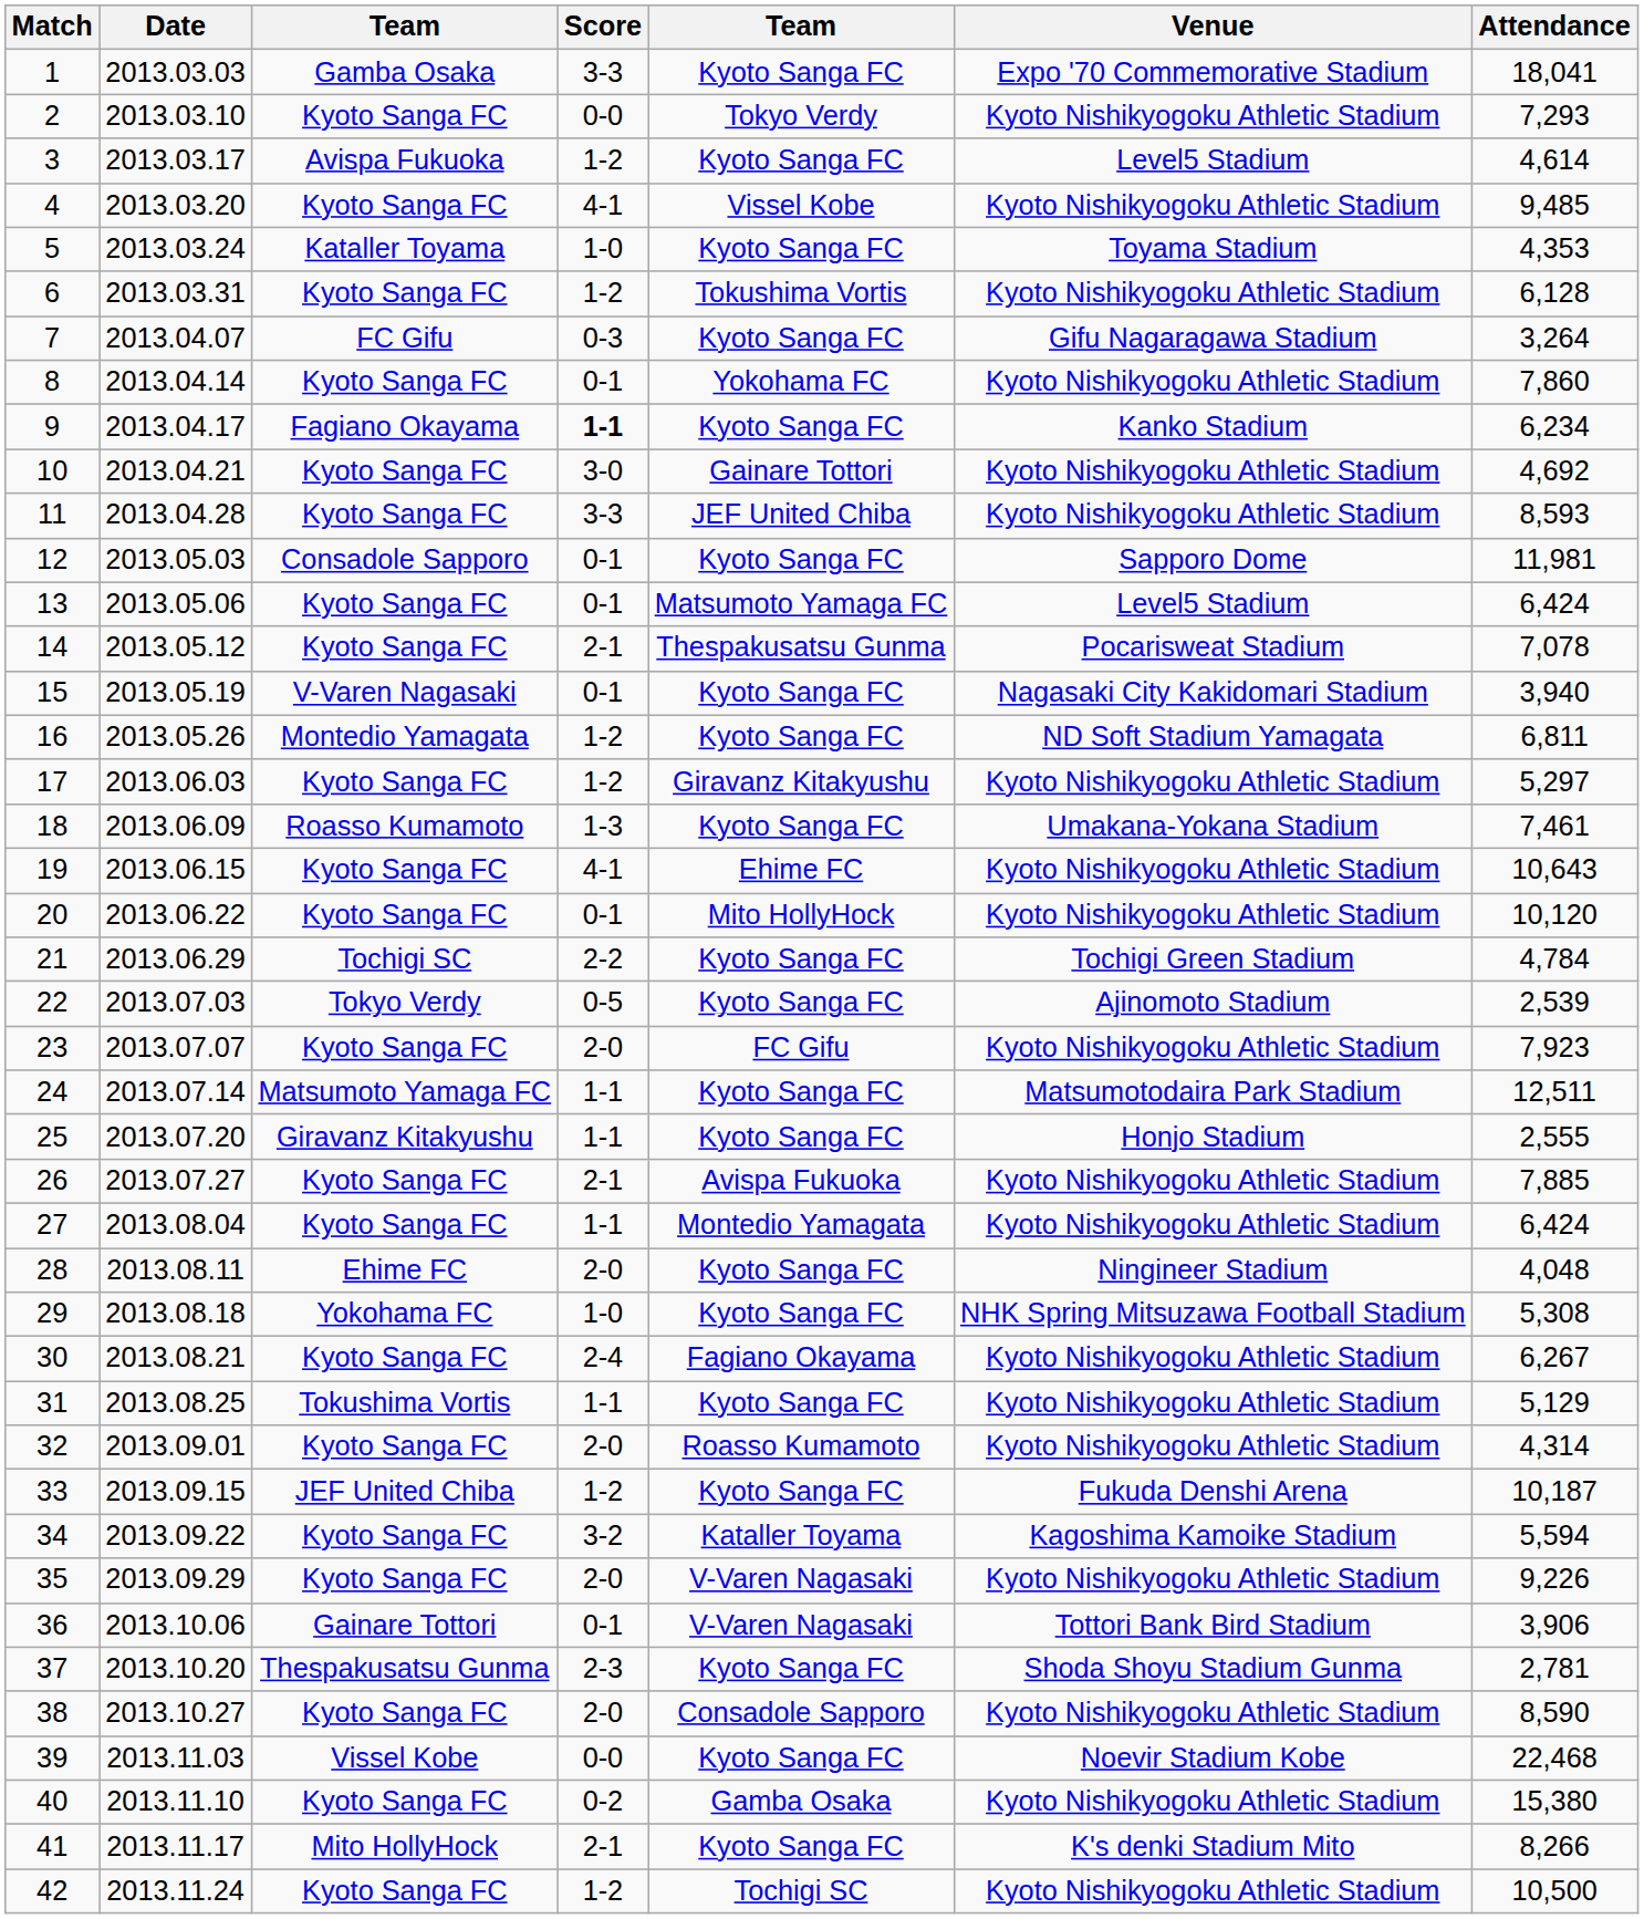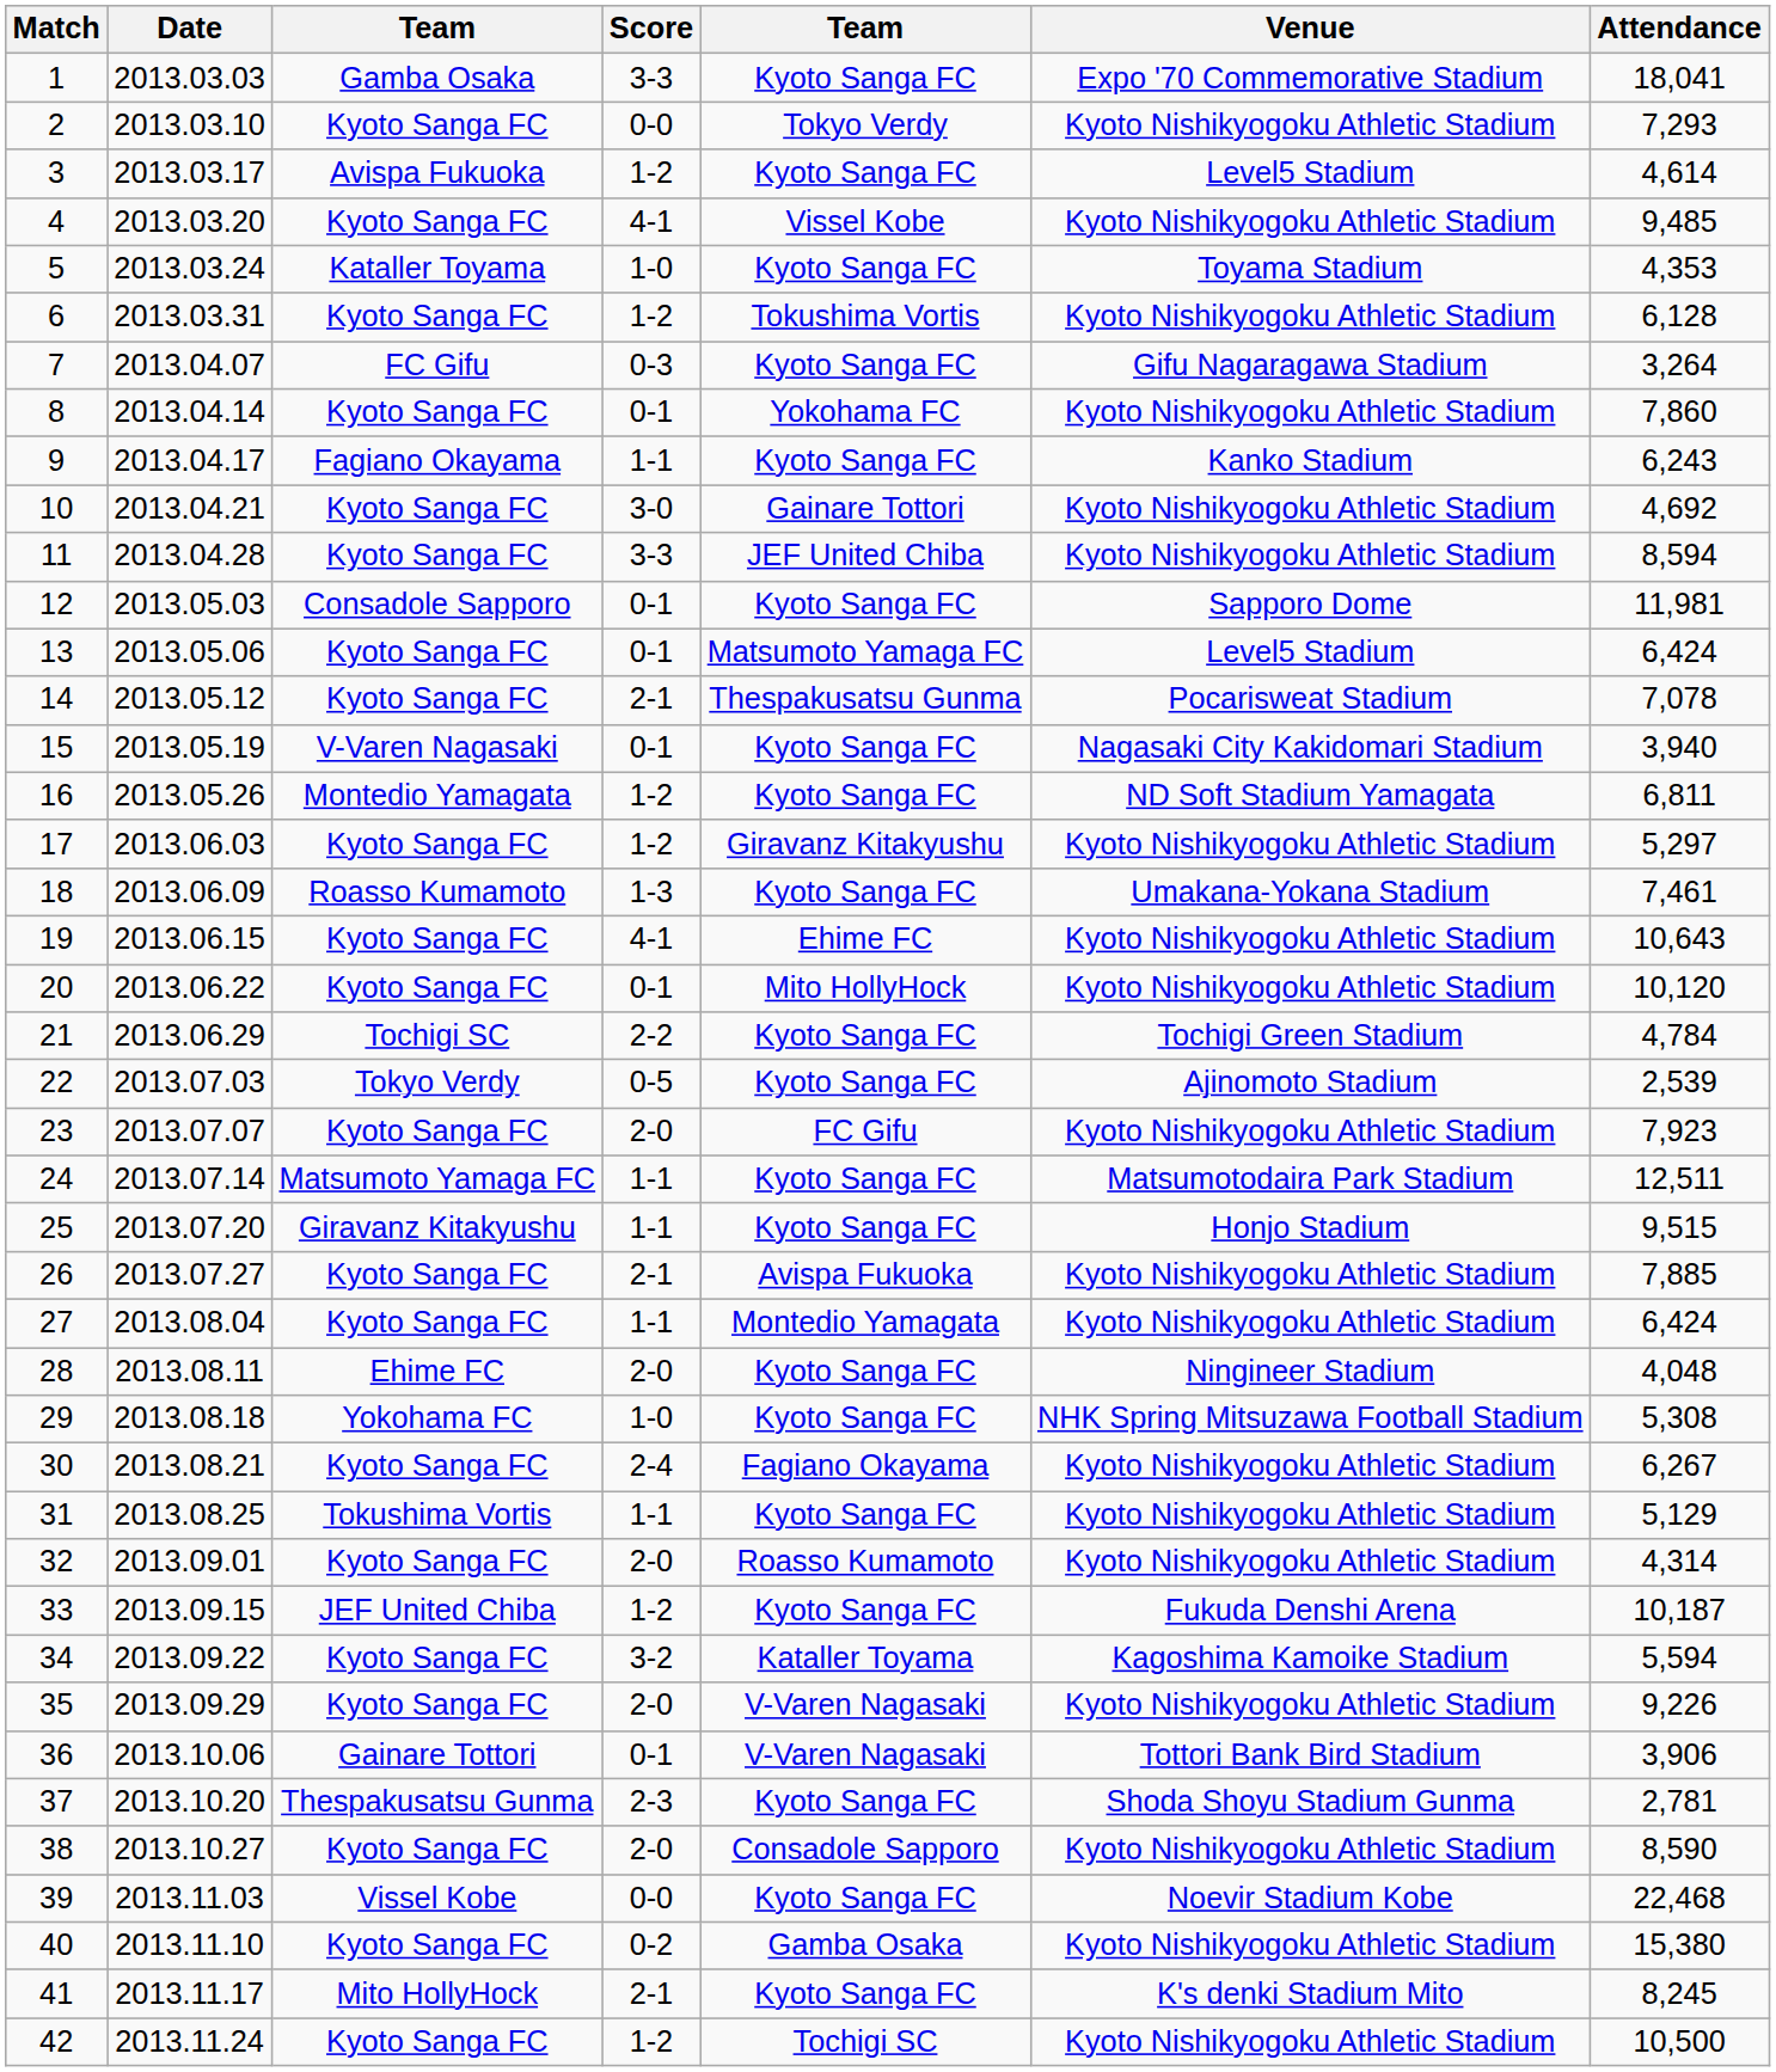9 | Score: bold -> normal
9 | Attendance: 6,234 -> 6,243
11 | Attendance: 8,593 -> 8,594
25 | Attendance: 2,555 -> 9,515
41 | Attendance: 8,266 -> 8,245
